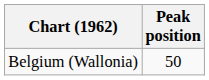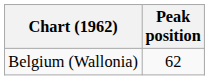Belgium (Wallonia) | Peak position: 50 -> 62
